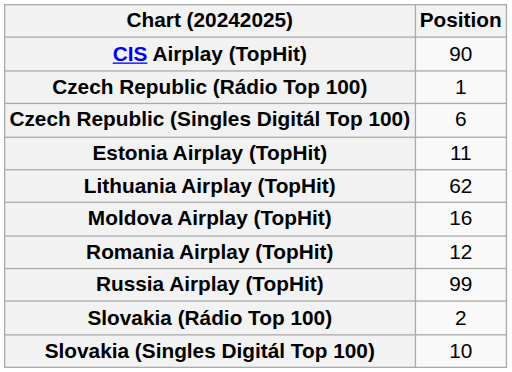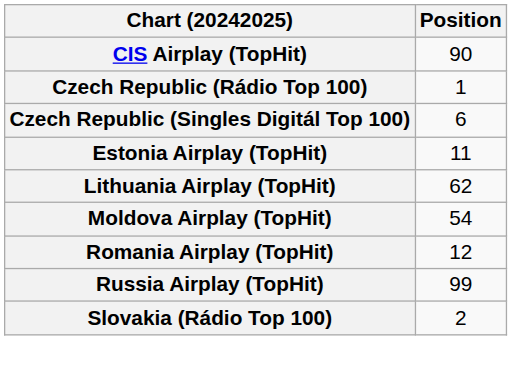Moldova Airplay (TopHit) | Position: 16 -> 54
- row: Slovakia (Singles Digitál Top 100) | 10
